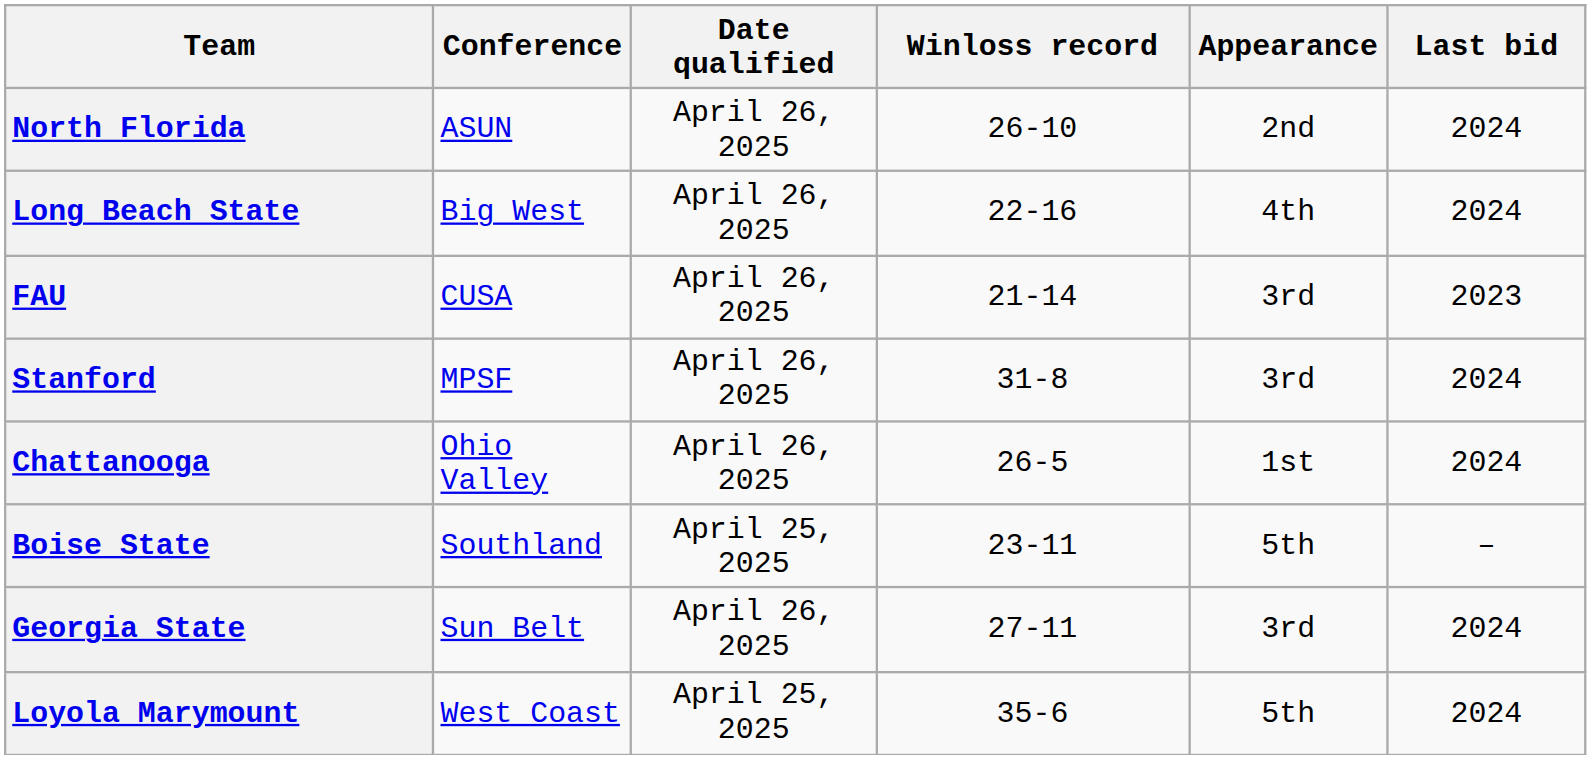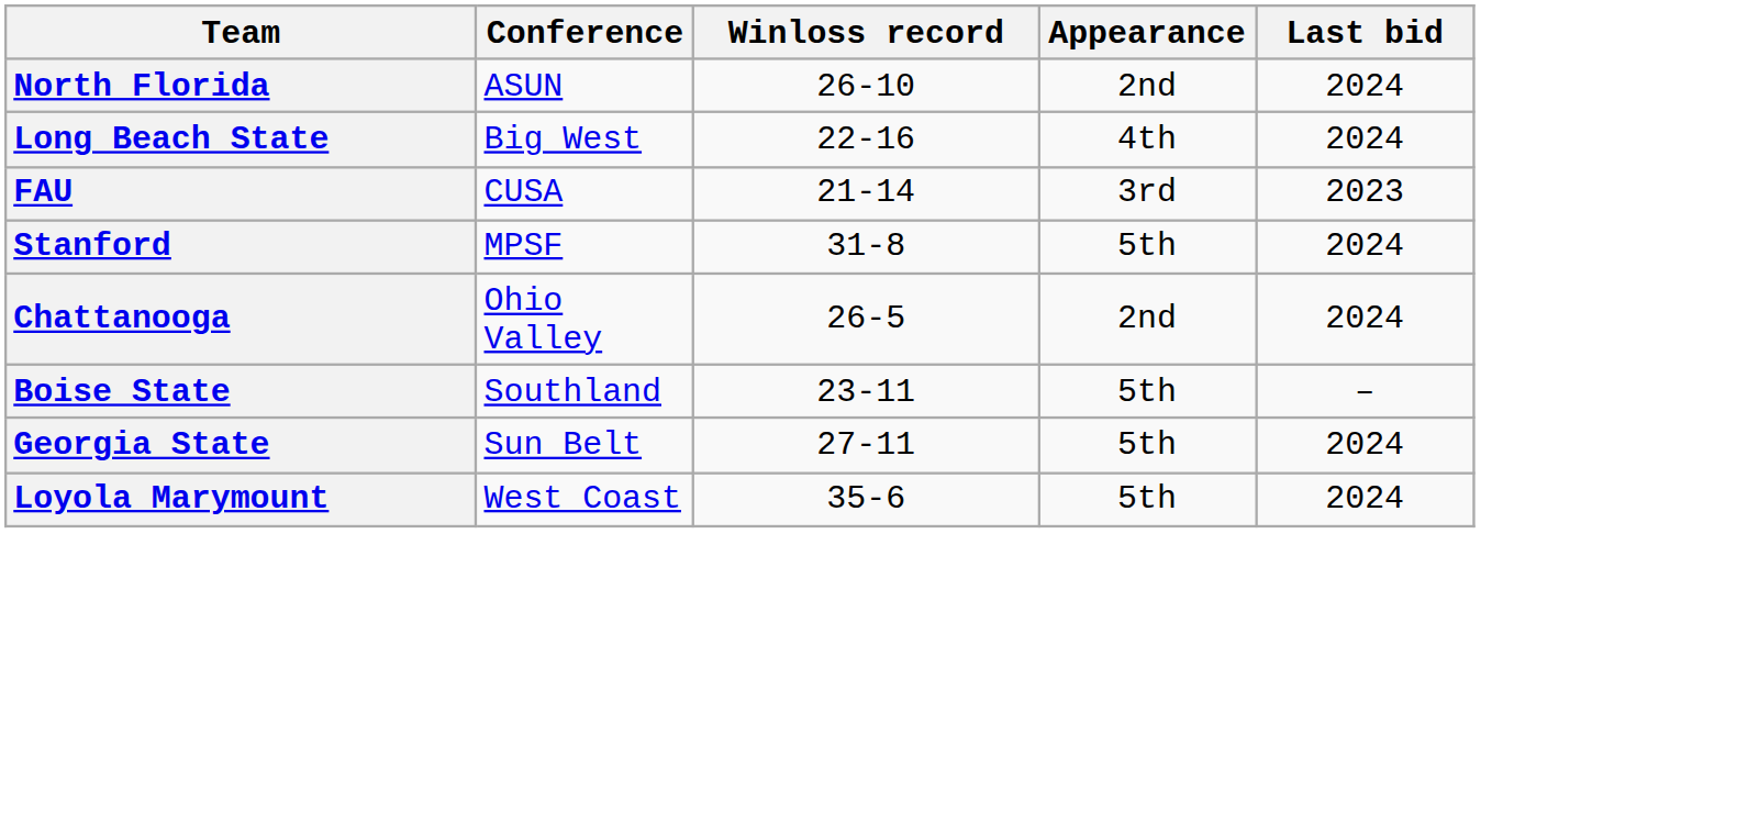- column: Date qualified | April 26, 2025 | April 26, 2025 | April 26, 2025 | April 26, 2025 | April 26, 2025 | April 25, 2025 | April 26, 2025 | April 25, 2025
Stanford | Appearance: 3rd -> 5th
Chattanooga | Appearance: 1st -> 2nd
Georgia State | Appearance: 3rd -> 5th
